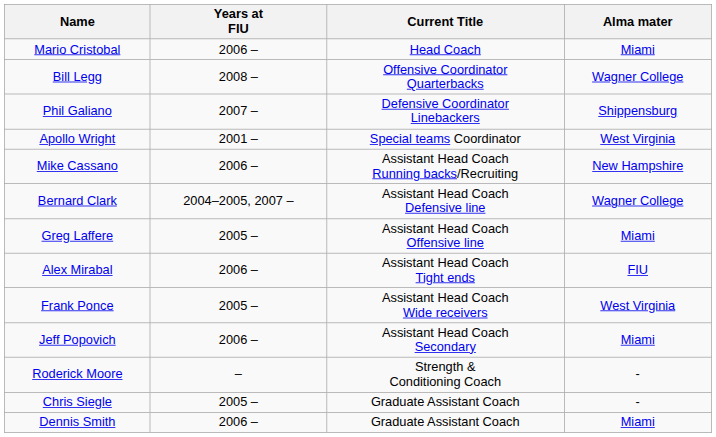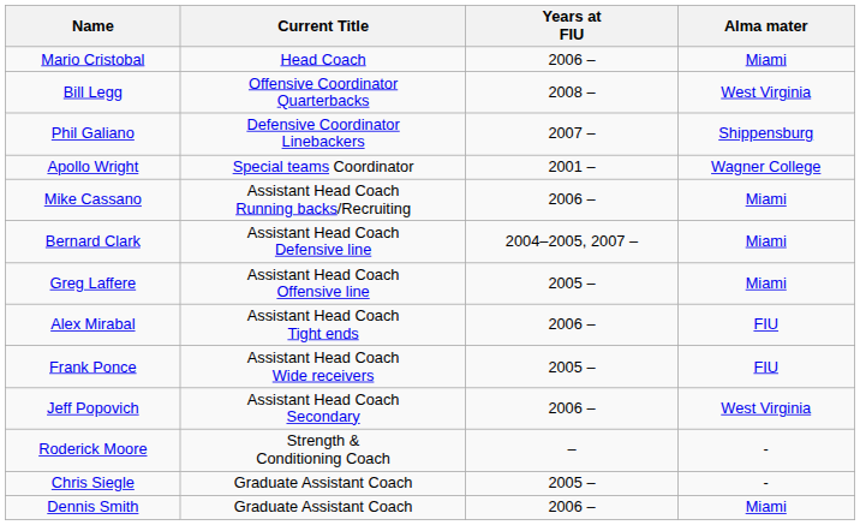columns swapped: Current Title <-> Years at FIU
Bill Legg | Alma mater: Wagner College -> West Virginia
Apollo Wright | Alma mater: West Virginia -> Wagner College
Mike Cassano | Alma mater: New Hampshire -> Miami
Bernard Clark | Alma mater: Wagner College -> Miami
Frank Ponce | Alma mater: West Virginia -> FIU
Jeff Popovich | Alma mater: Miami -> West Virginia
